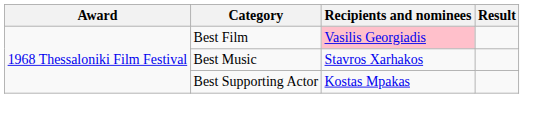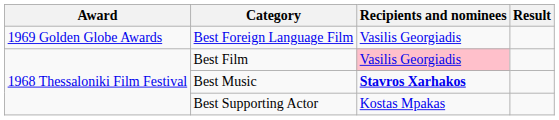+ row: 1969 Golden Globe Awards | Best Foreign Language Film | Vasilis Georgiadis
Best Music | Recipients and nominees: normal -> bold
